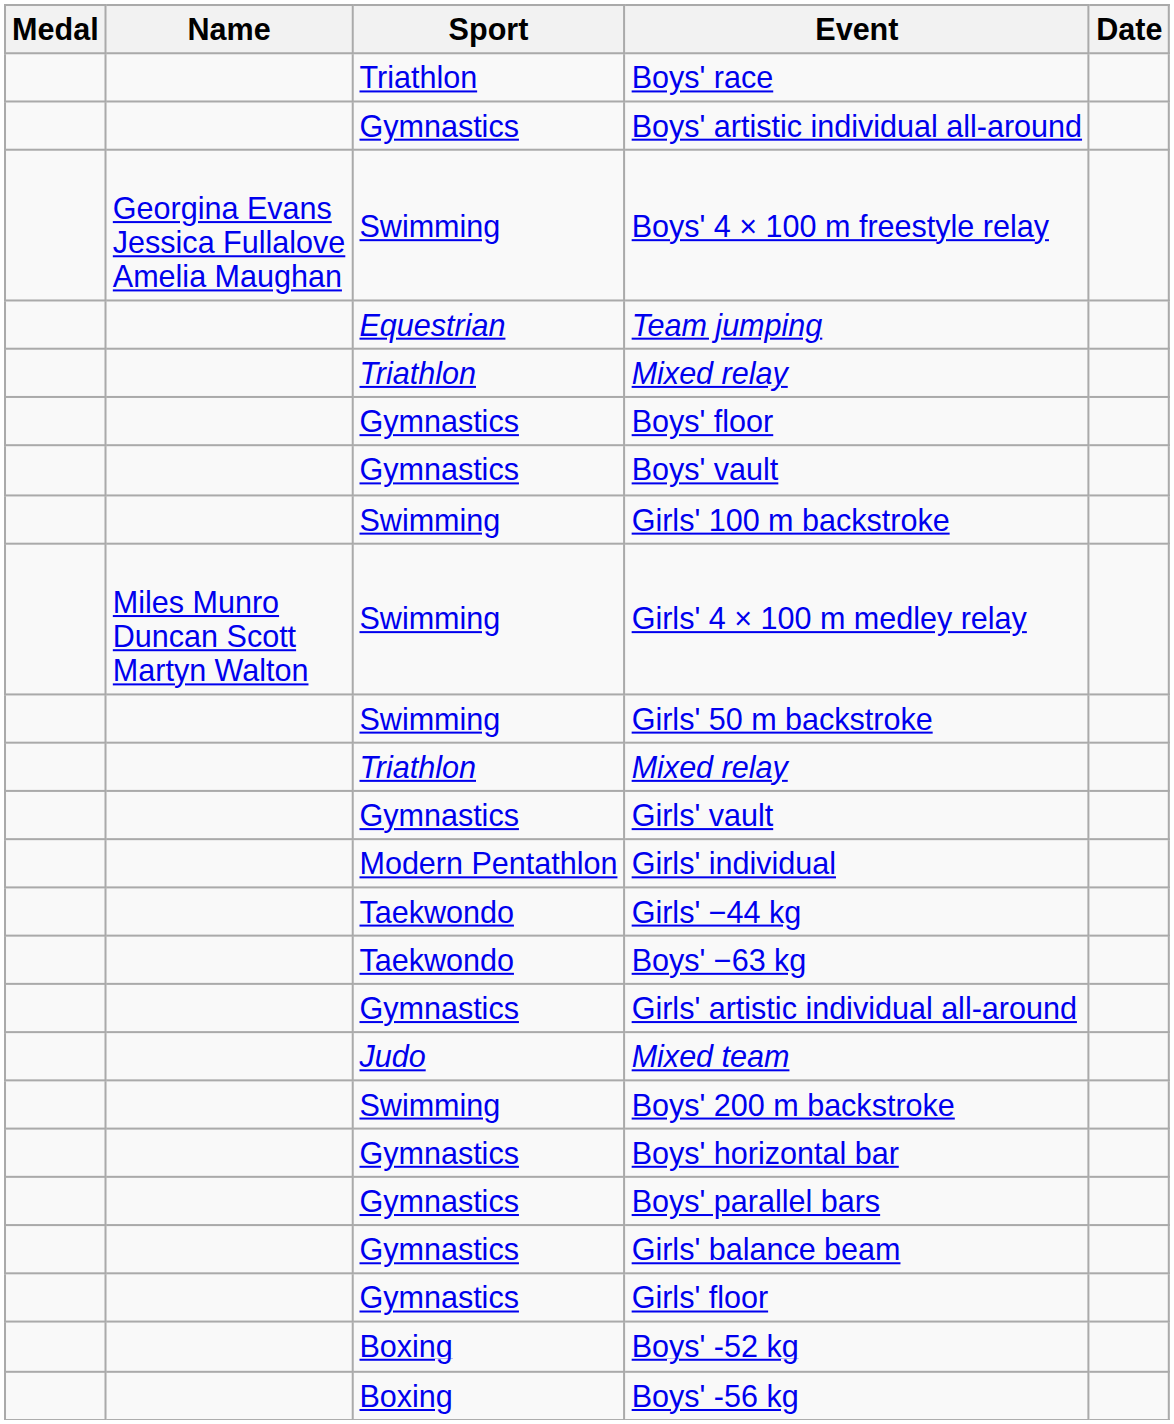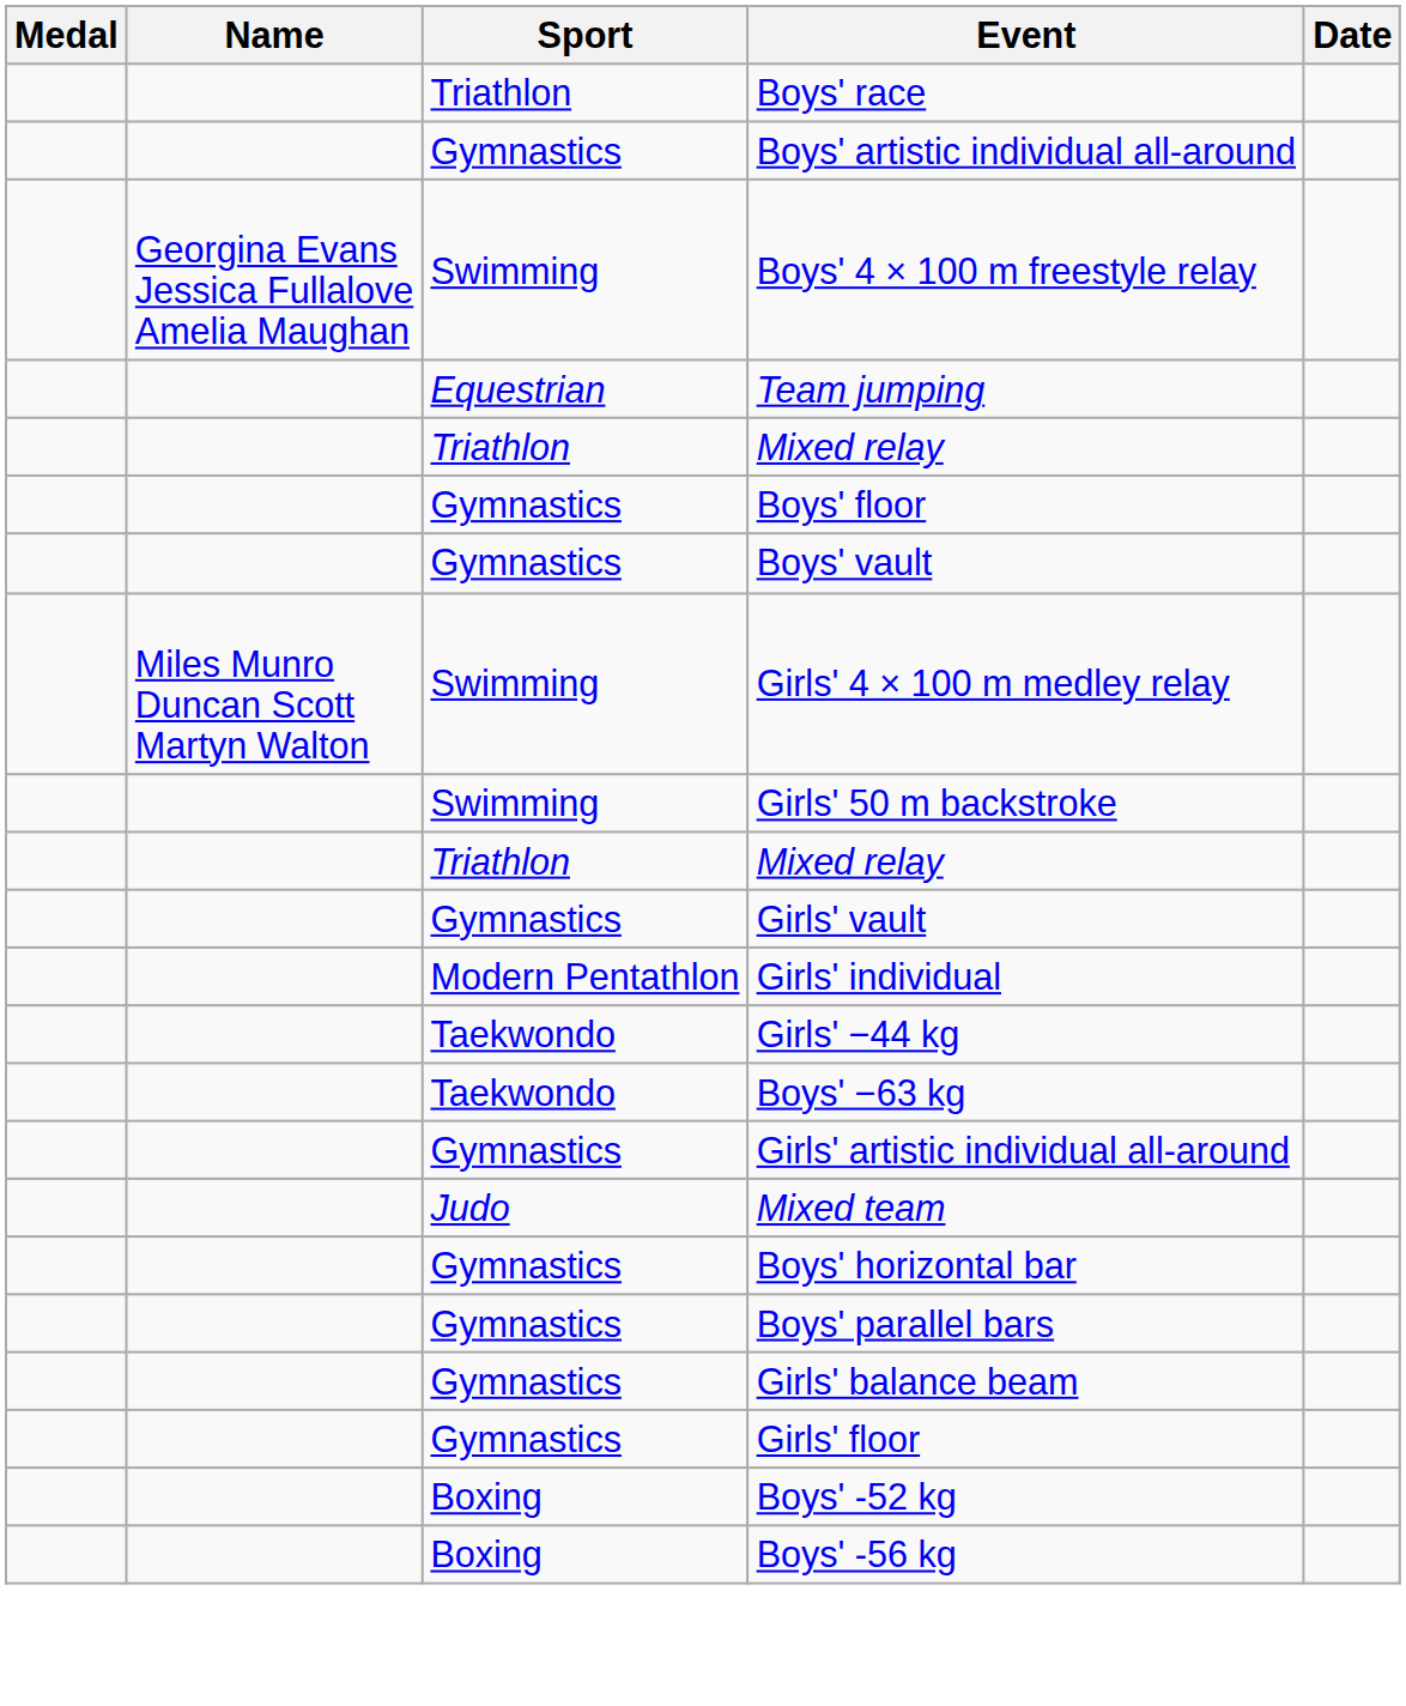- row: Swimming | Girls' 100 m backstroke
- row: Swimming | Boys' 200 m backstroke
